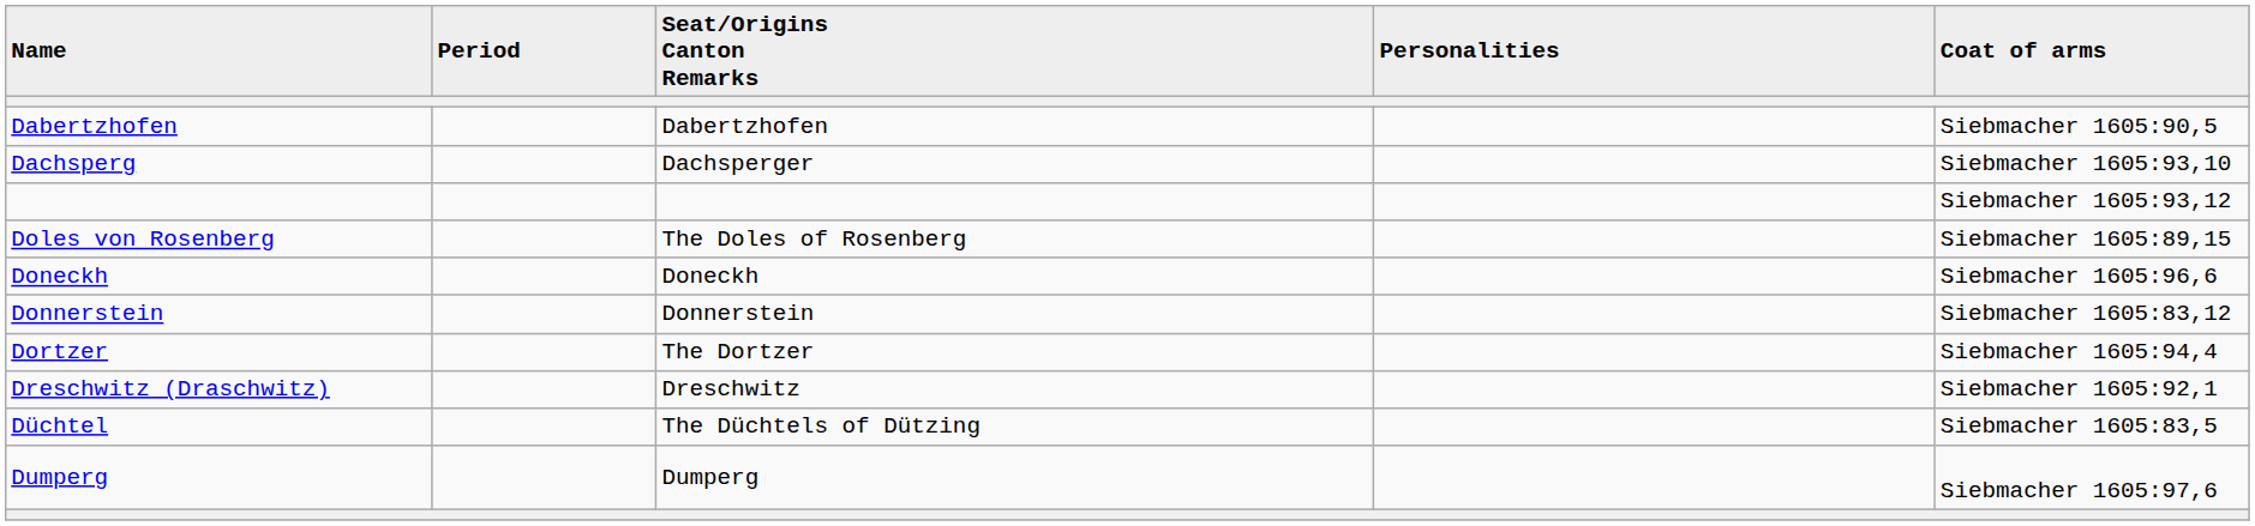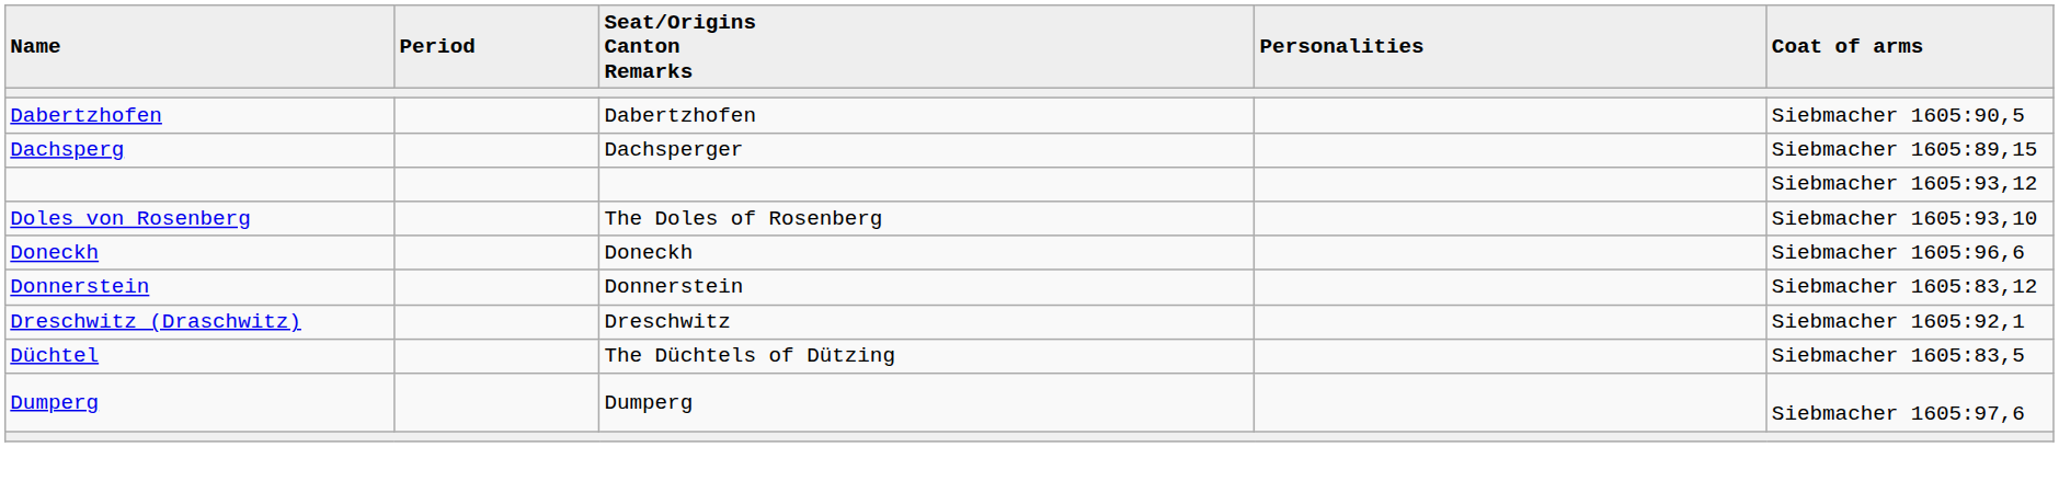Dachsperg | Coat of arms: Siebmacher 1605:93,10 -> Siebmacher 1605:89,15
Doles von Rosenberg | Coat of arms: Siebmacher 1605:89,15 -> Siebmacher 1605:93,10
- row: Dortzer | The Dortzer | Siebmacher 1605:94,4
